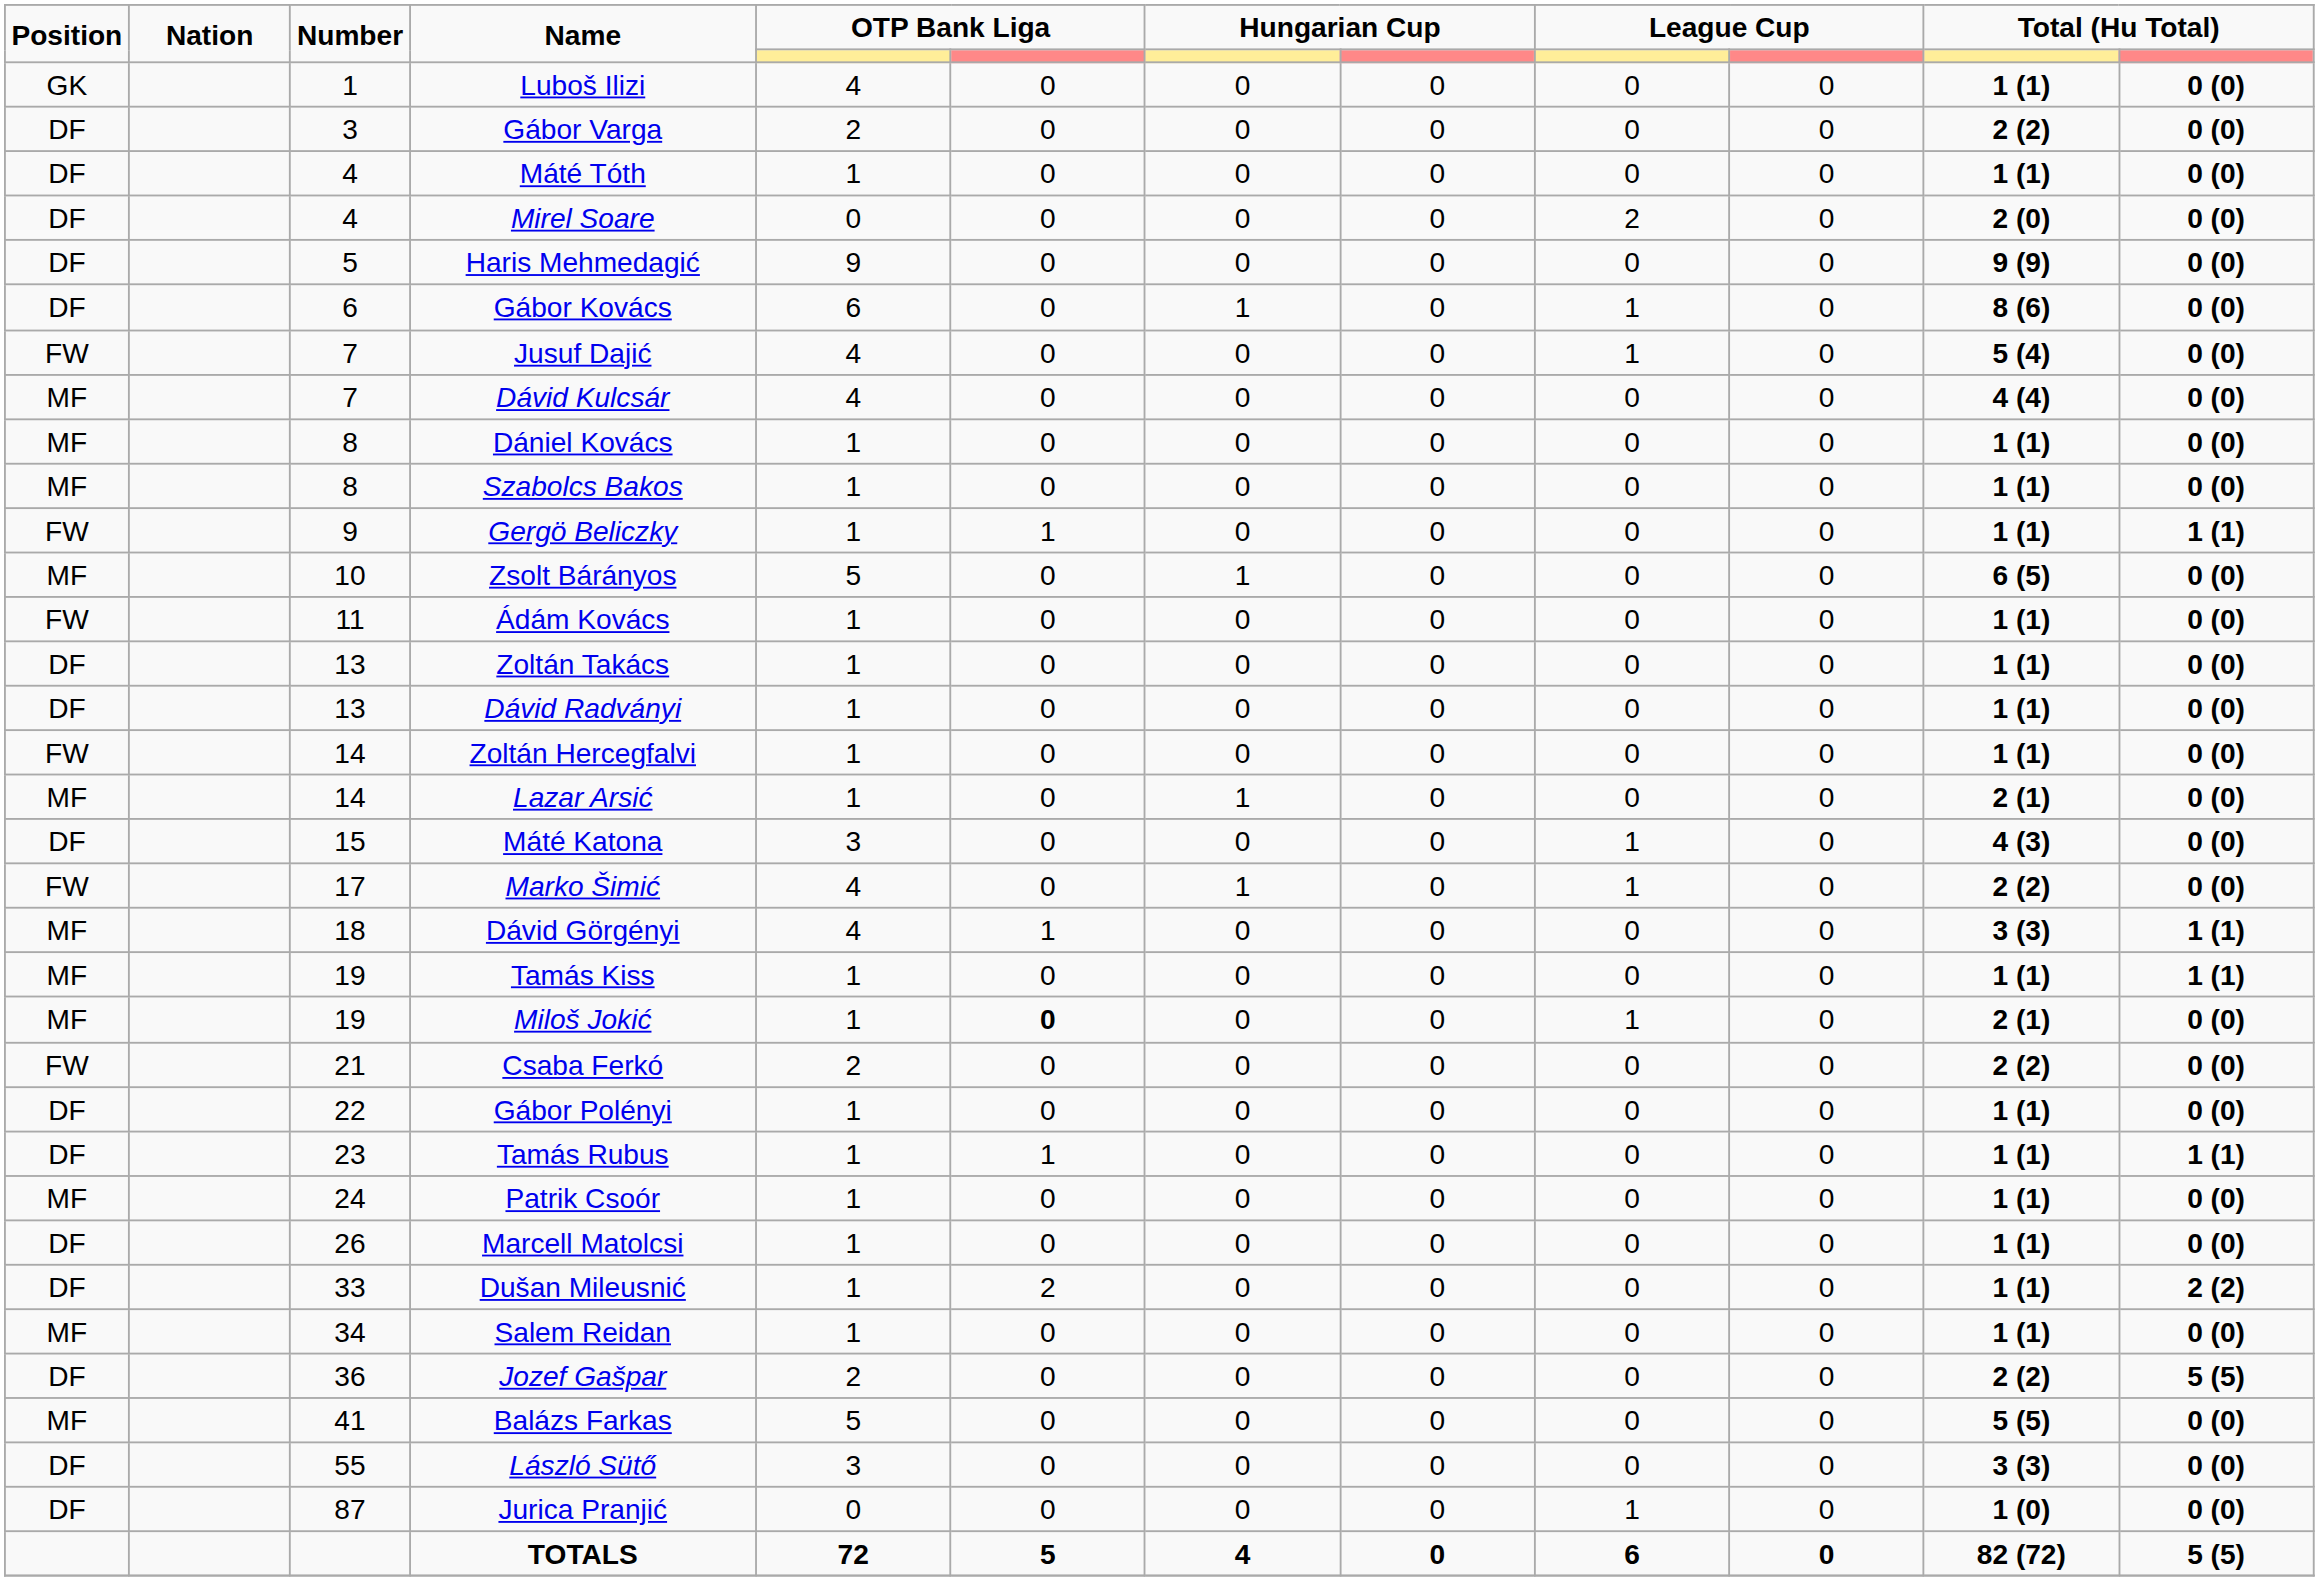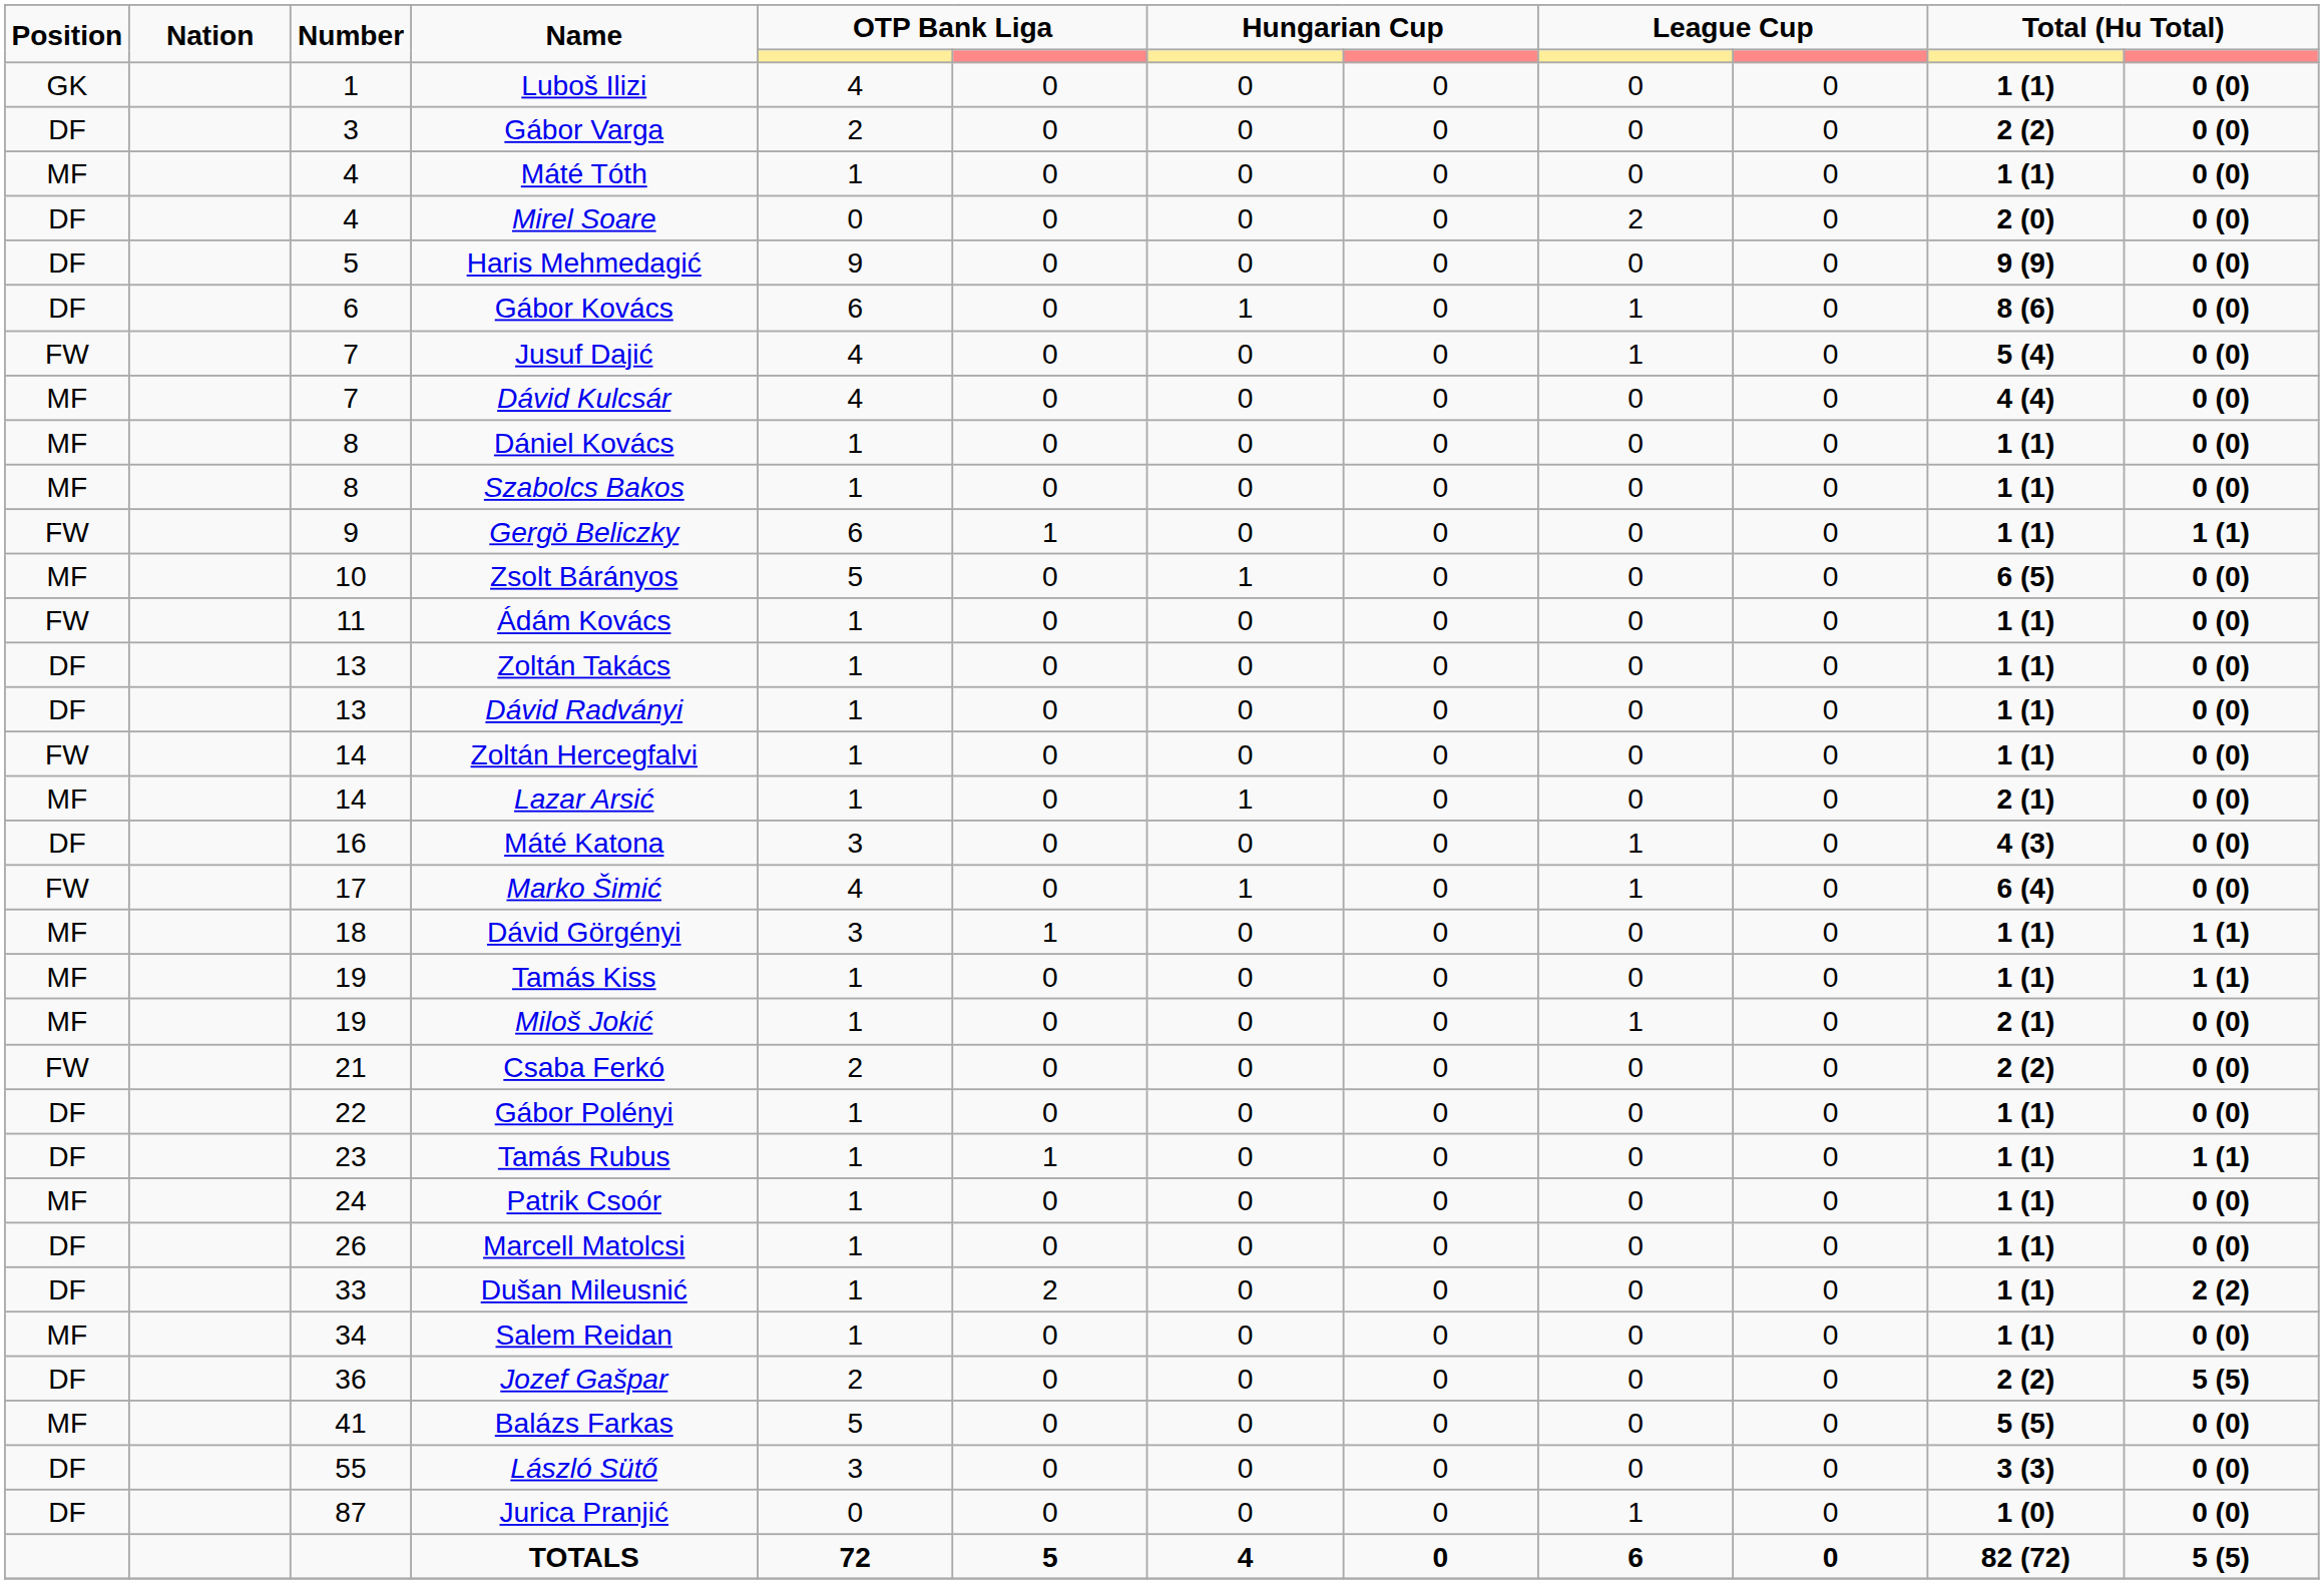Máté Tóth | Position: DF -> MF
Gergö Beliczky | column 5: 1 -> 6
Máté Katona | Number: 15 -> 16
Marko Šimić | column 11: 2 (2) -> 6 (4)
Dávid Görgényi | column 5: 4 -> 3
Dávid Görgényi | column 11: 3 (3) -> 1 (1)
Miloš Jokić | column 6: bold -> normal
